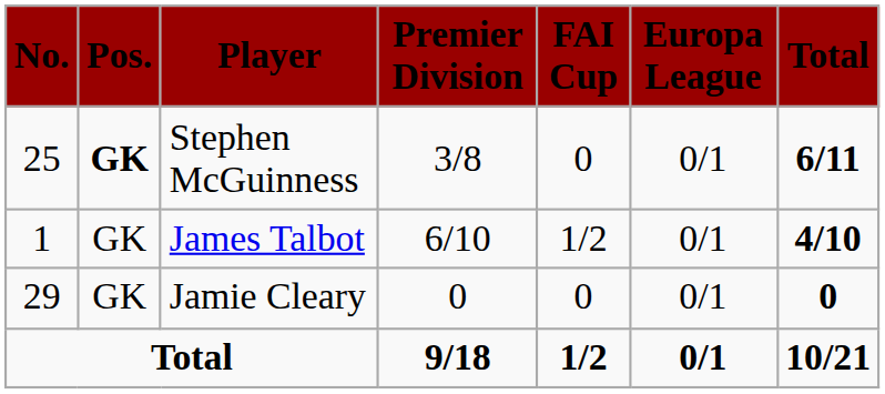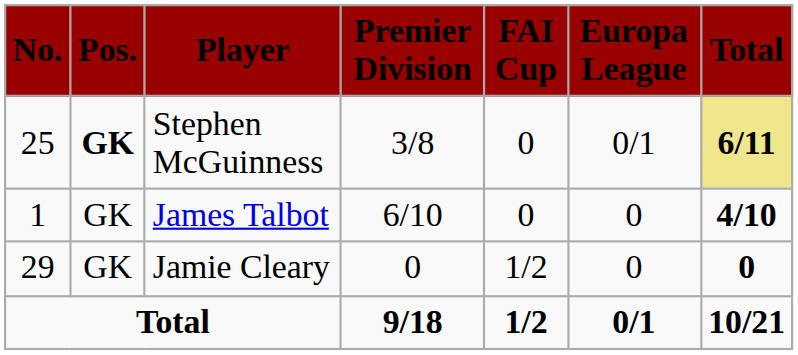Stephen McGuinness | Total: no background -> khaki background
James Talbot | FAI Cup: 1/2 -> 0
James Talbot | Europa League: 0/1 -> 0
Jamie Cleary | FAI Cup: 0 -> 1/2
Jamie Cleary | Europa League: 0/1 -> 0
